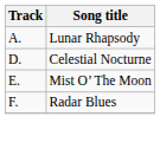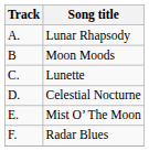+ row: B | Moon Moods
+ row: C. | Lunette
